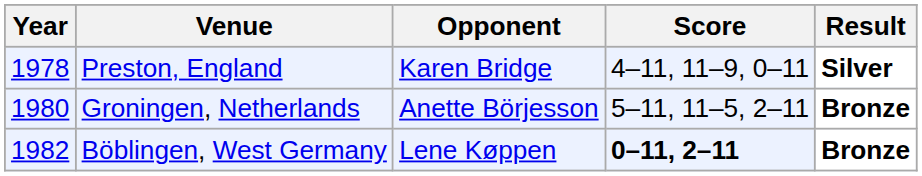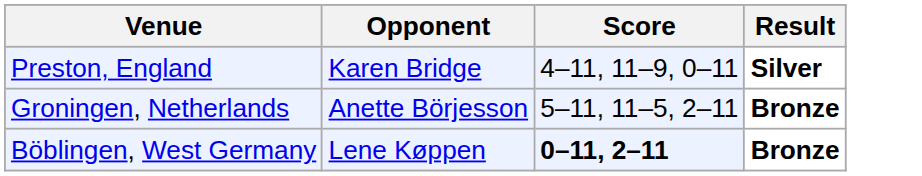- column: Year | 1978 | 1980 | 1982
